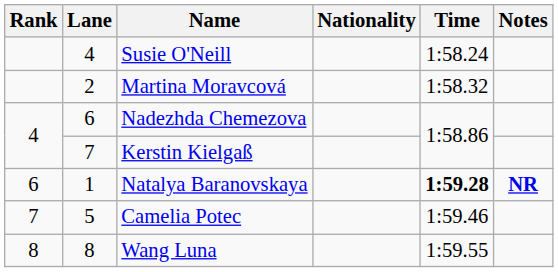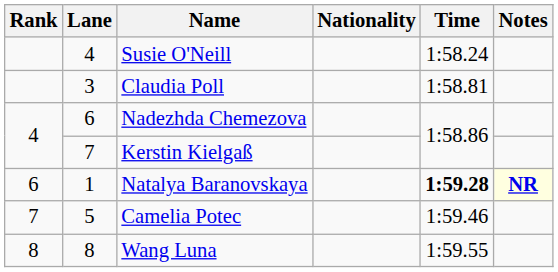- row: 2 | Martina Moravcová | 1:58.32
+ row: 3 | Claudia Poll | 1:58.81
Natalya Baranovskaya | Notes: no background -> lightyellow background
